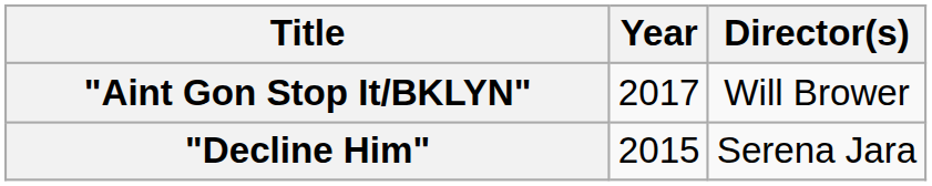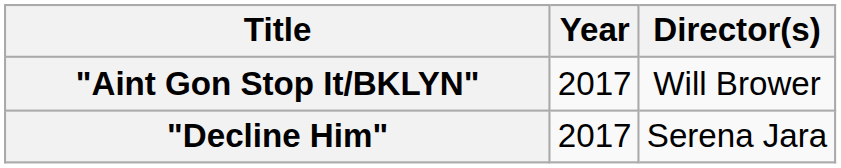"Decline Him" | Year: 2015 -> 2017
